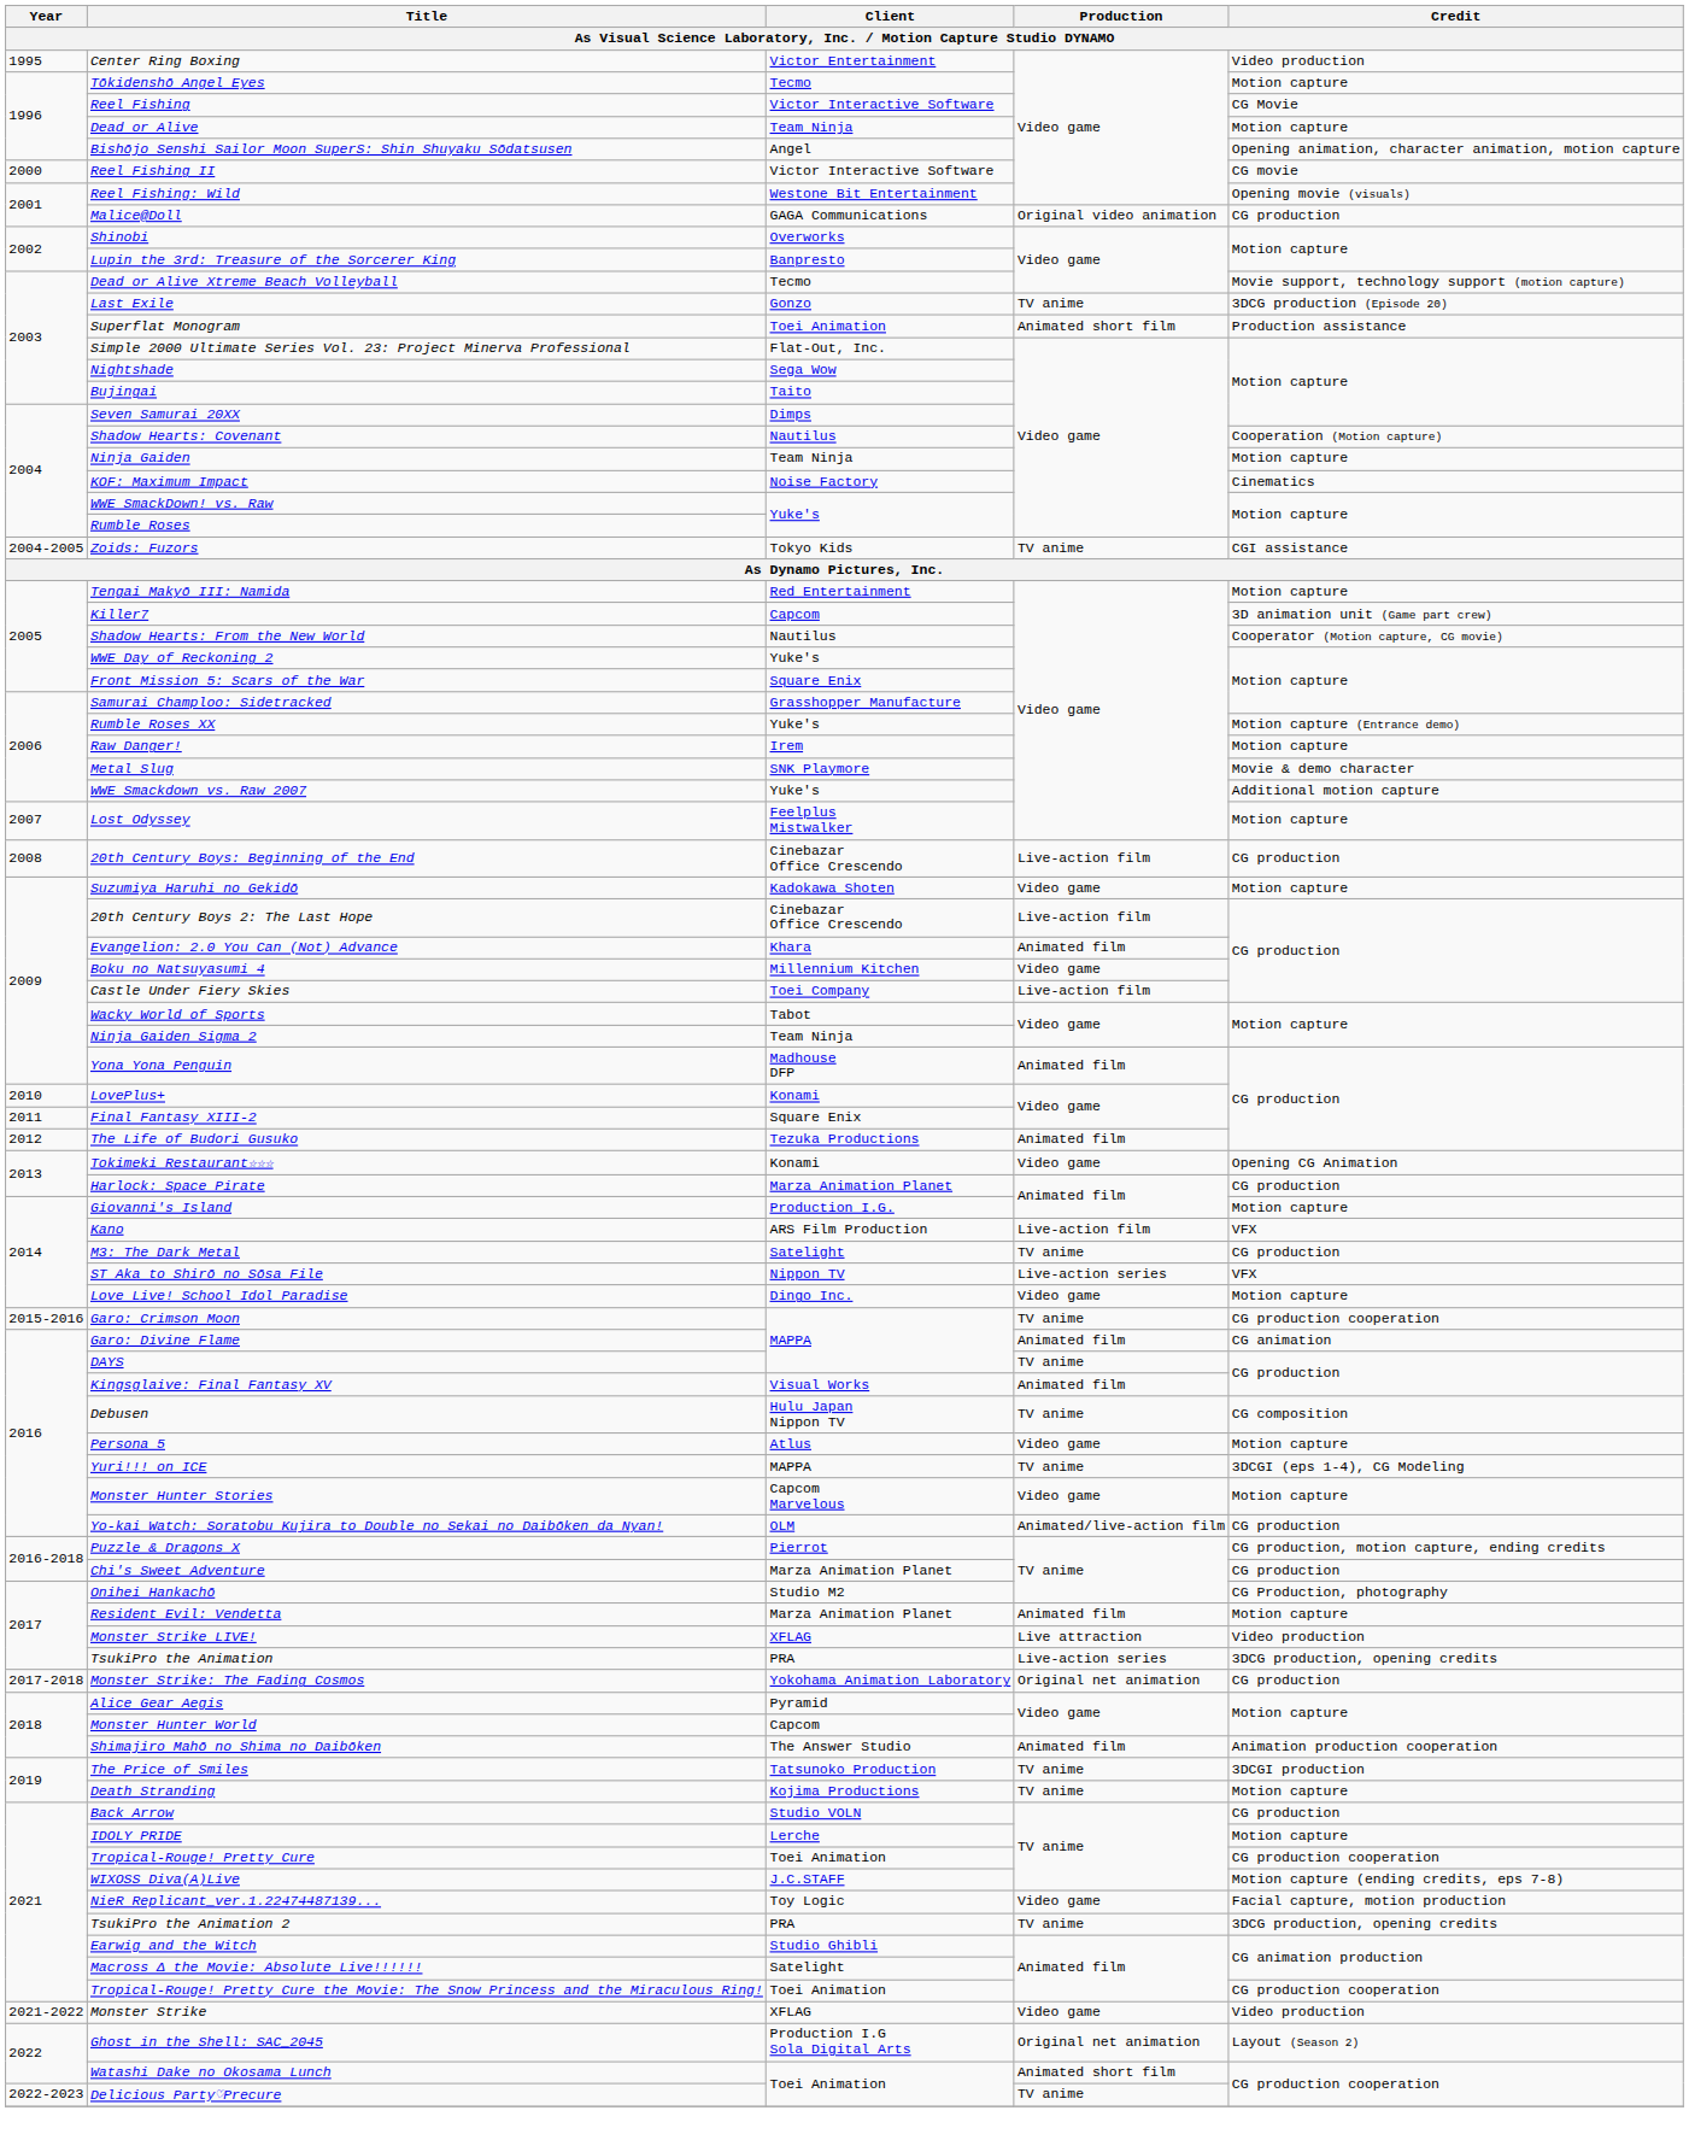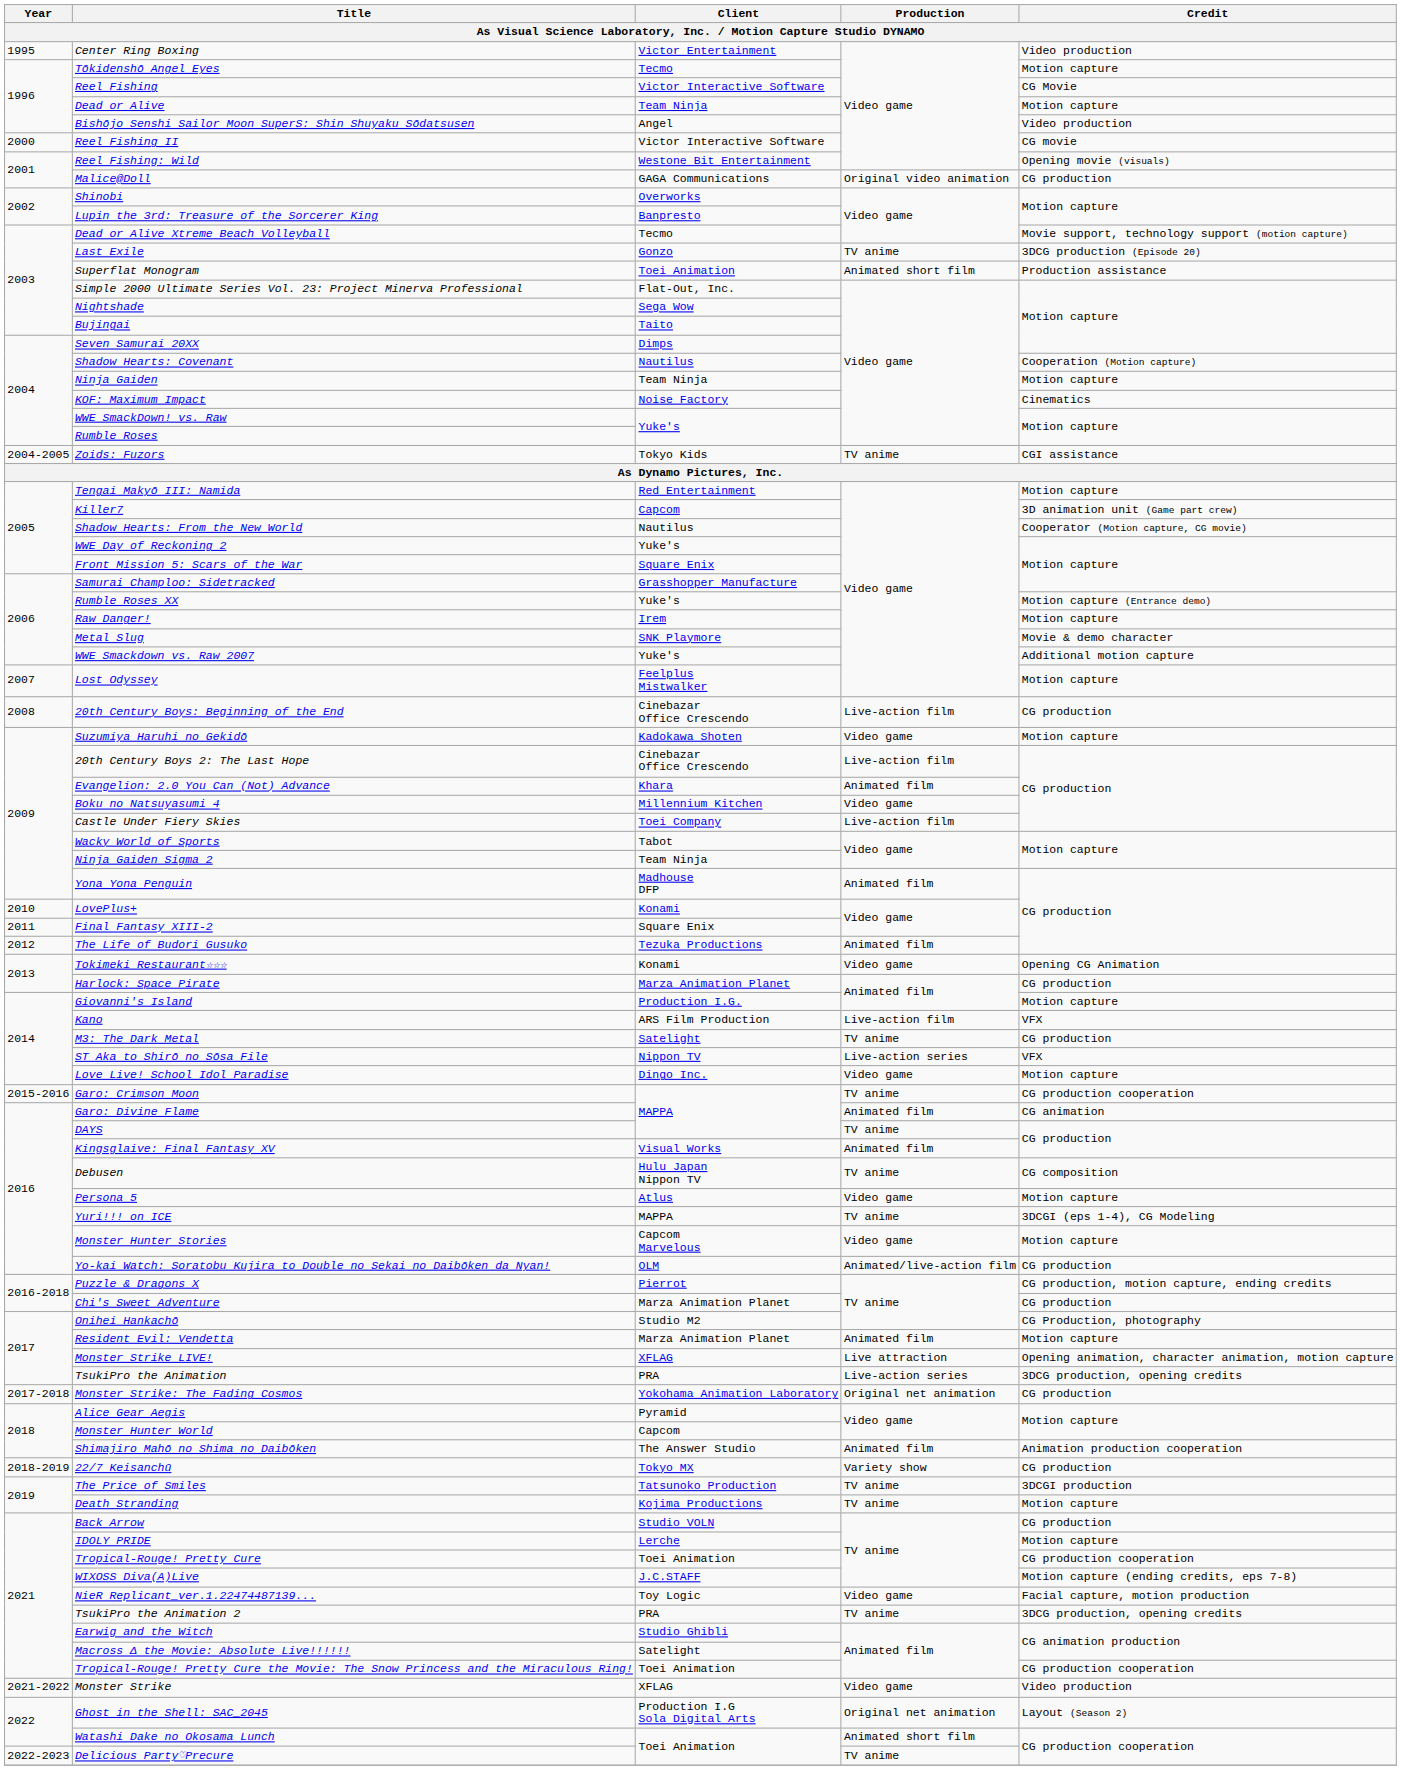Bishōjo Senshi Sailor Moon SuperS: Shin Shuyaku Sōdatsusen | Credit: Opening animation, character animation, motion capture -> Video production
Monster Strike LIVE! | Credit: Video production -> Opening animation, character animation, motion capture
+ row: 2018-2019 | 22/7 Keisanchū | Tokyo MX | Variety show | CG production
